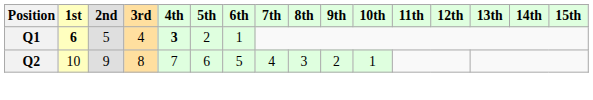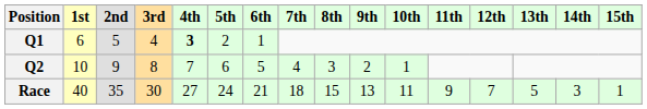Q1 | 1st: bold -> normal
+ row: Race | 40 | 35 | 30 | 27 | 24 | 21 | 18 | 15 | 13 | 11 | 9 | 7 | 5 | 3 | 1
